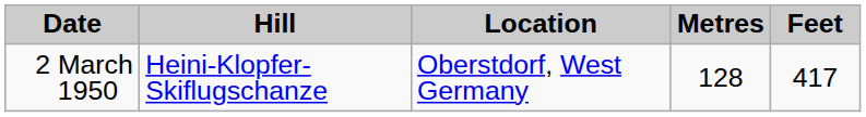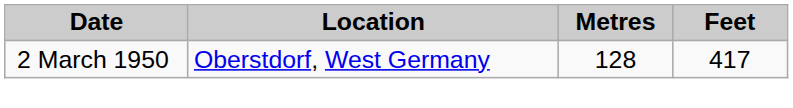- column: Hill | Heini-Klopfer-Skiflugschanze
